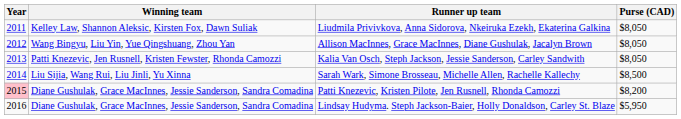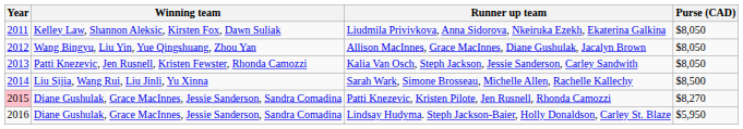Patti Knezevic, Kristen Pilote, Jen Rusnell, Rhonda Camozzi | Purse (CAD): $8,200 -> $8,270
